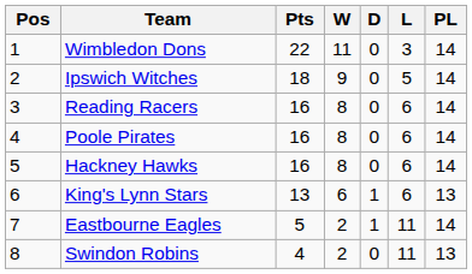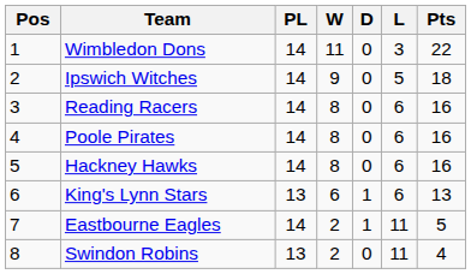columns swapped: PL <-> Pts
